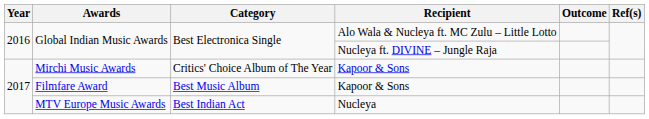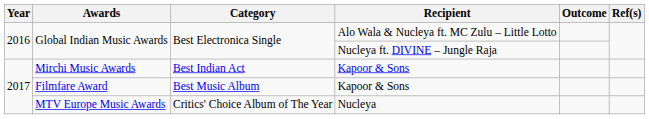Mirchi Music Awards | Category: Critics' Choice Album of The Year -> Best Indian Act
MTV Europe Music Awards | Category: Best Indian Act -> Critics' Choice Album of The Year
